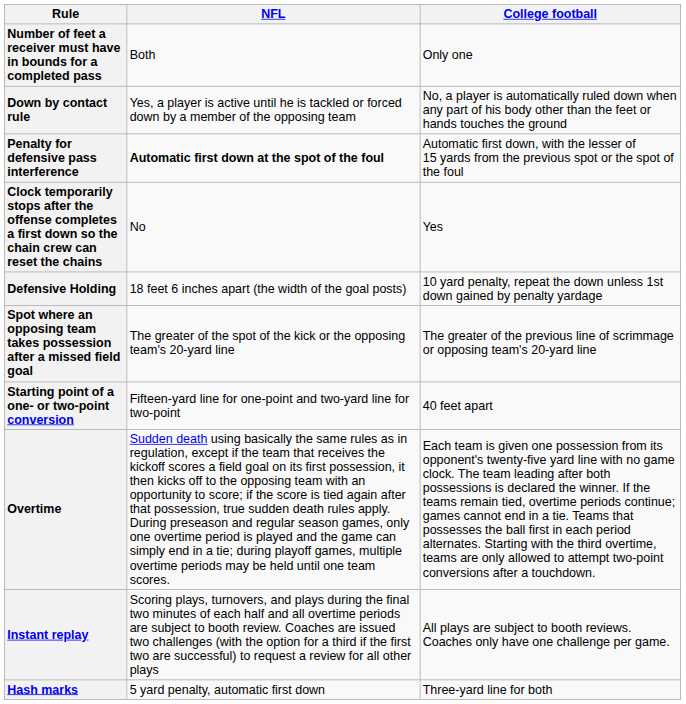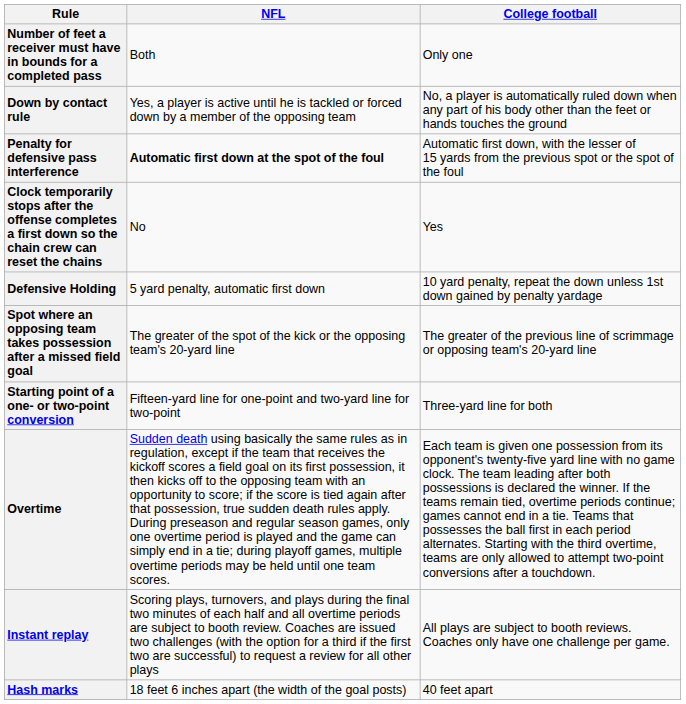Defensive Holding | NFL: 18 feet 6 inches apart (the width of the goal posts) -> 5 yard penalty, automatic first down
Starting point of a one- or two-point conversion | College football: 40 feet apart -> Three-yard line for both
Hash marks | NFL: 5 yard penalty, automatic first down -> 18 feet 6 inches apart (the width of the goal posts)
Hash marks | College football: Three-yard line for both -> 40 feet apart
